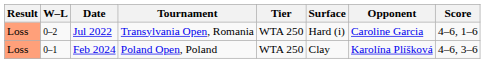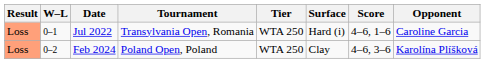columns swapped: Opponent <-> Score
Jul 2022 | W–L: 0–2 -> 0–1
Feb 2024 | W–L: 0–1 -> 0–2
